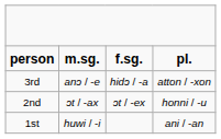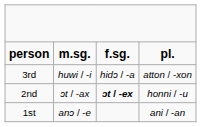3rd | m.sg.: anɔ / -e -> huwi / -i
2nd | f.sg.: normal -> bold
1st | m.sg.: huwi / -i -> anɔ / -e
